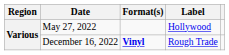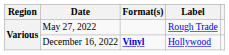May 27, 2022 | Label: Hollywood -> Rough Trade
December 16, 2022 | Label: Rough Trade -> Hollywood
